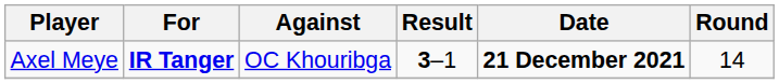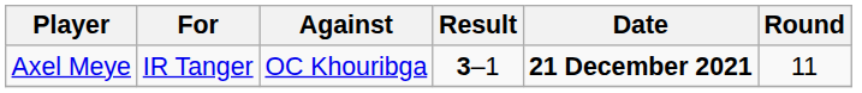Axel Meye | For: bold -> normal
Axel Meye | Round: 14 -> 11
